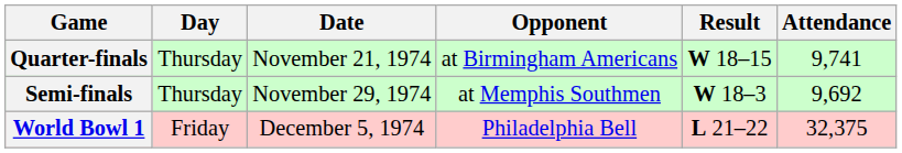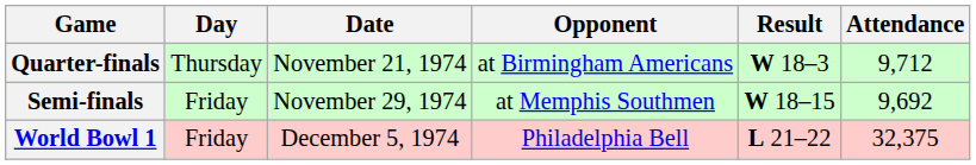Quarter-finals | Result: W 18–15 -> W 18–3
Quarter-finals | Attendance: 9,741 -> 9,712
Semi-finals | Day: Thursday -> Friday
Semi-finals | Result: W 18–3 -> W 18–15
